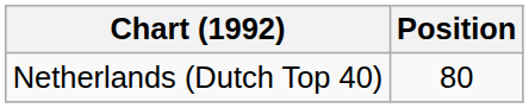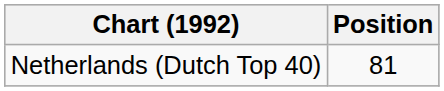Netherlands (Dutch Top 40) | Position: 80 -> 81
